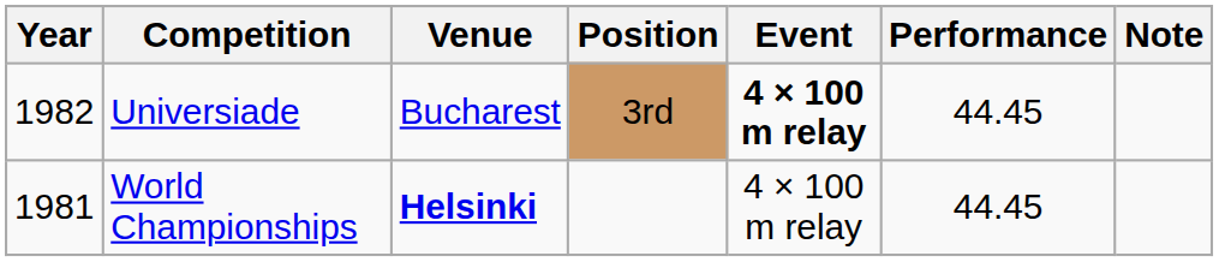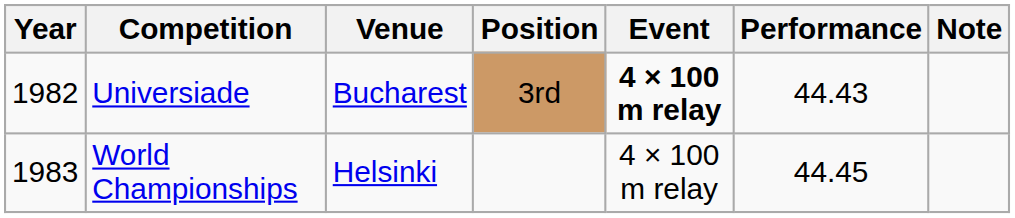Universiade | Performance: 44.45 -> 44.43
World Championships | Year: 1981 -> 1983
World Championships | Venue: bold -> normal
